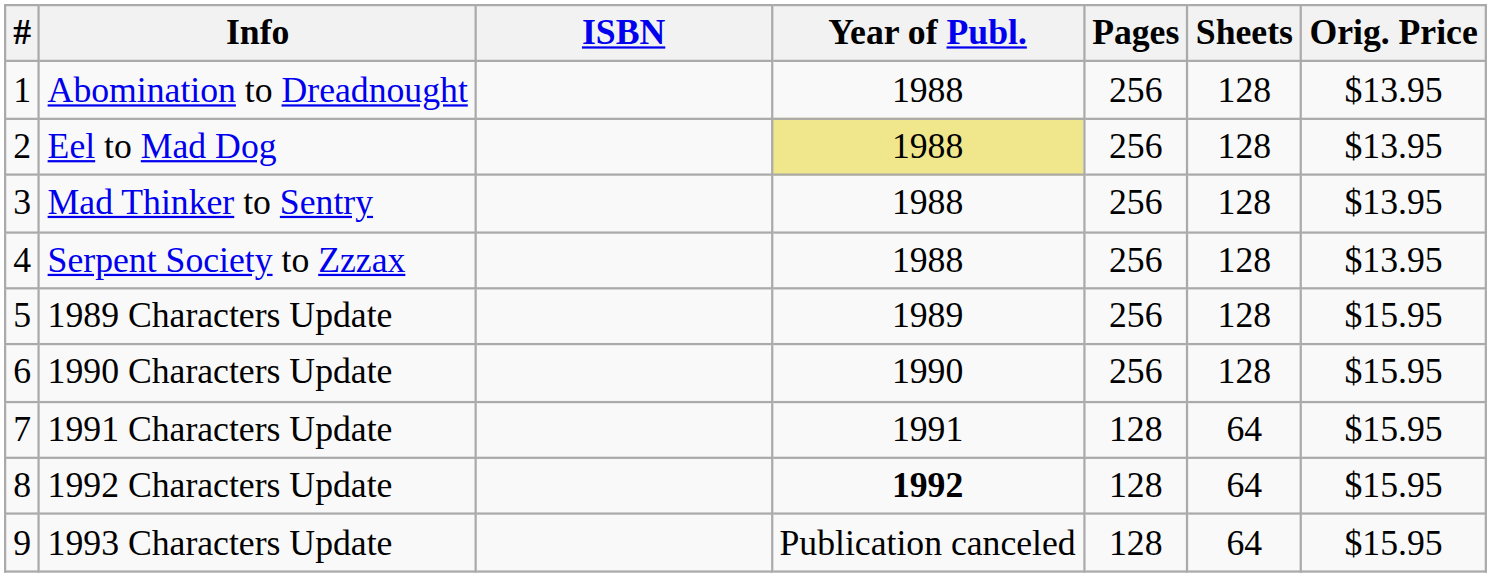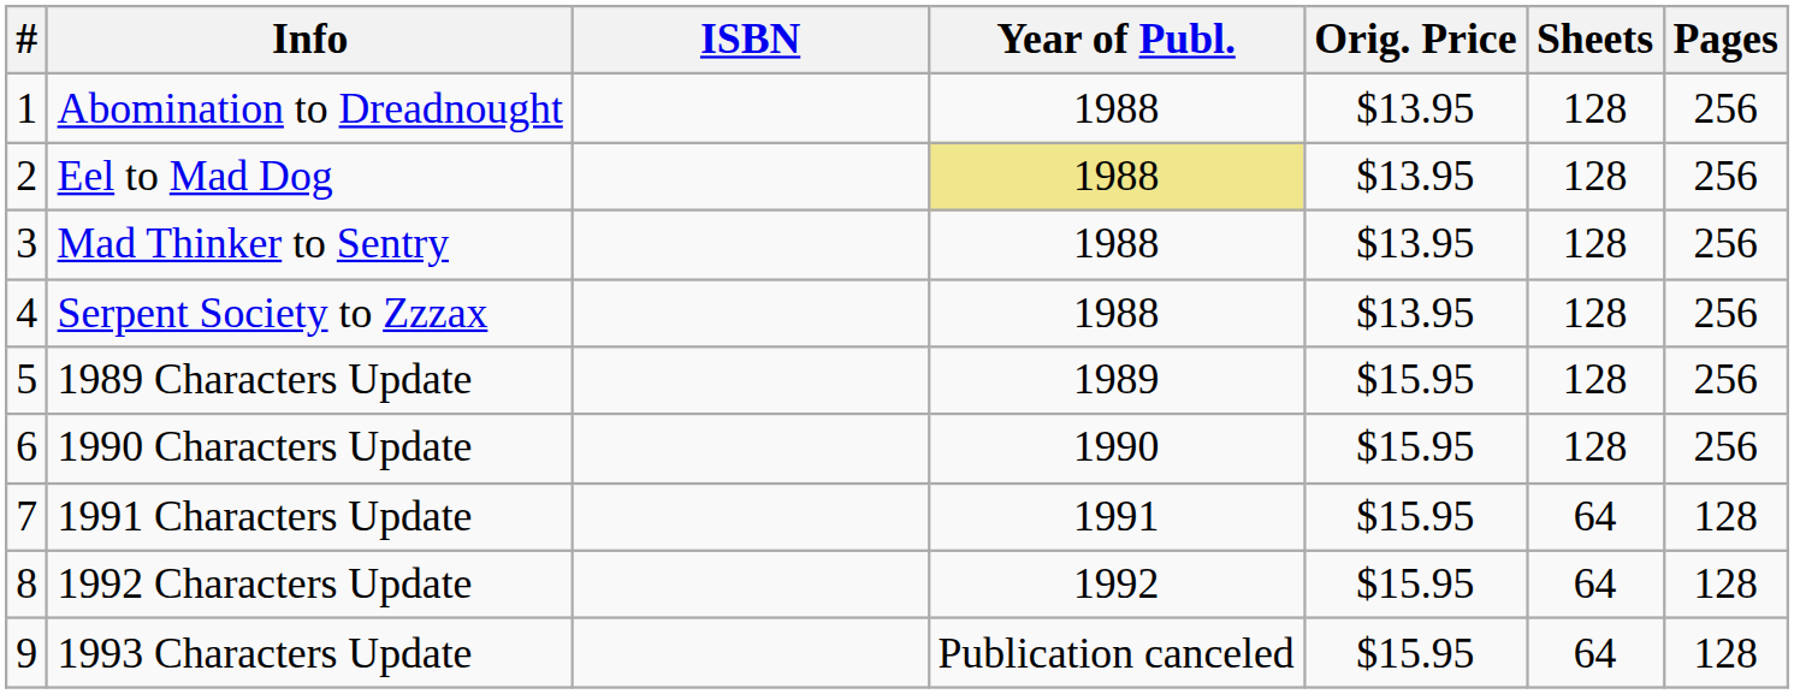columns swapped: Pages <-> Orig. Price
1992 Characters Update | Year of Publ.: bold -> normal
